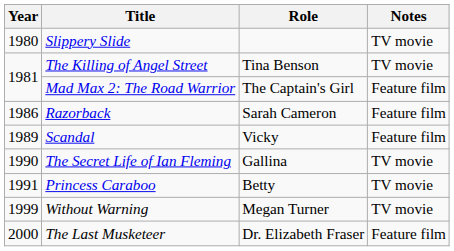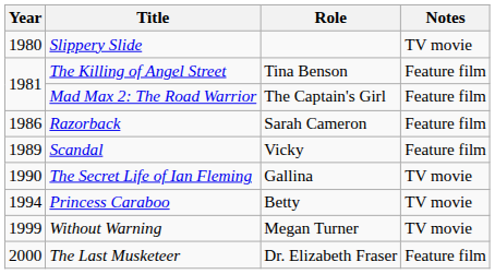The Killing of Angel Street | Notes: TV movie -> Feature film
Princess Caraboo | Year: 1991 -> 1994
